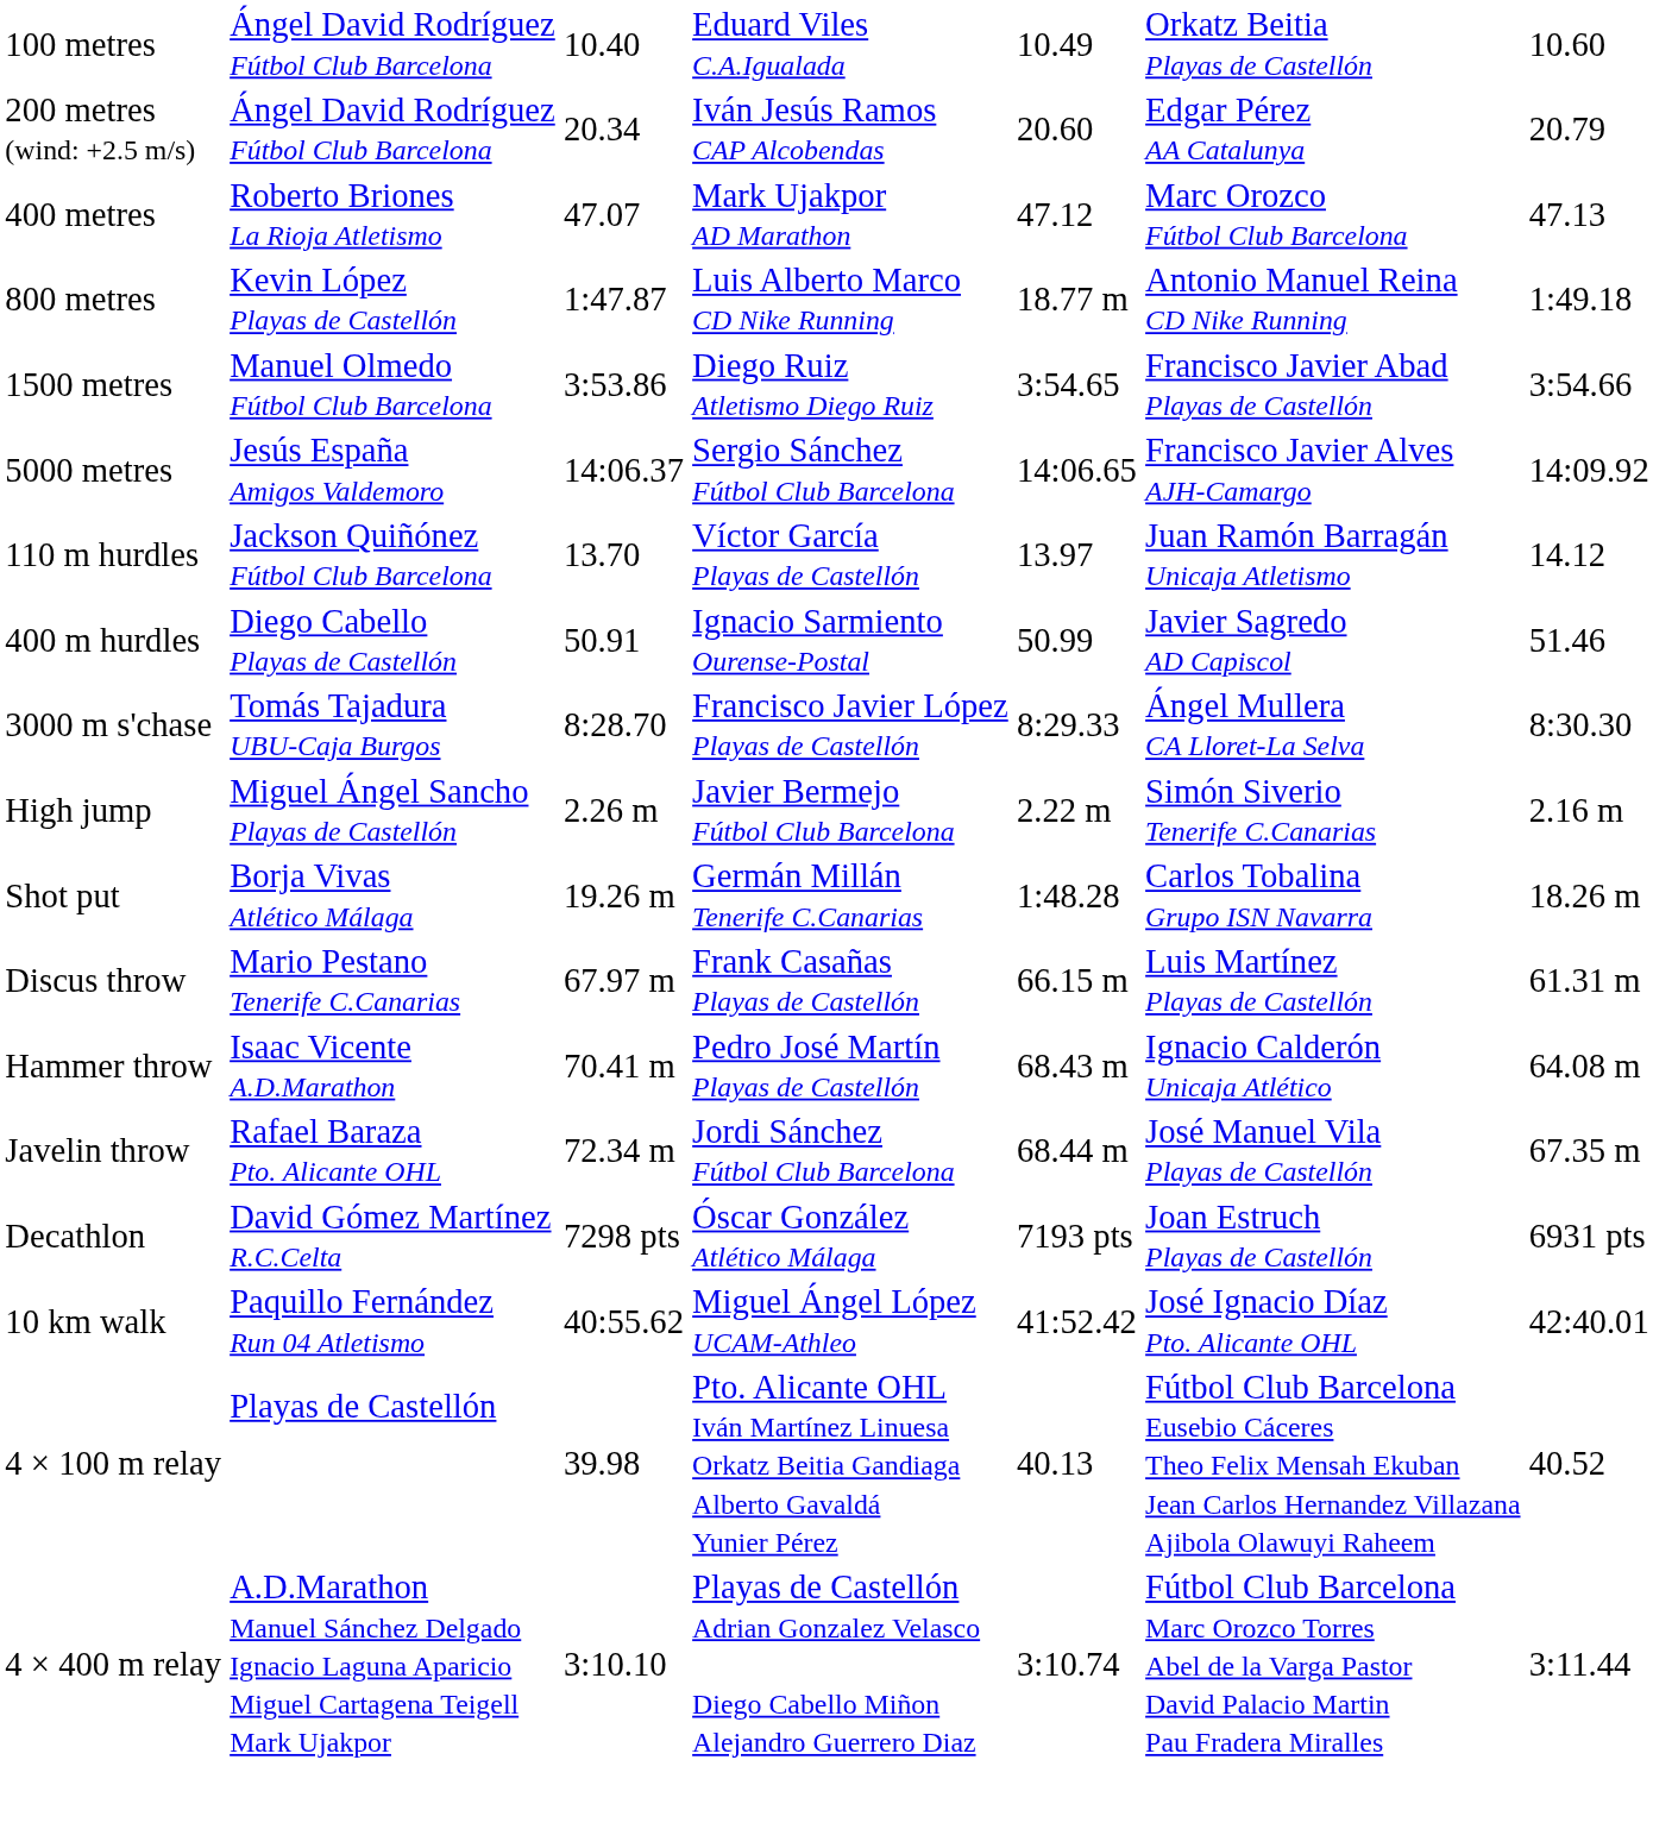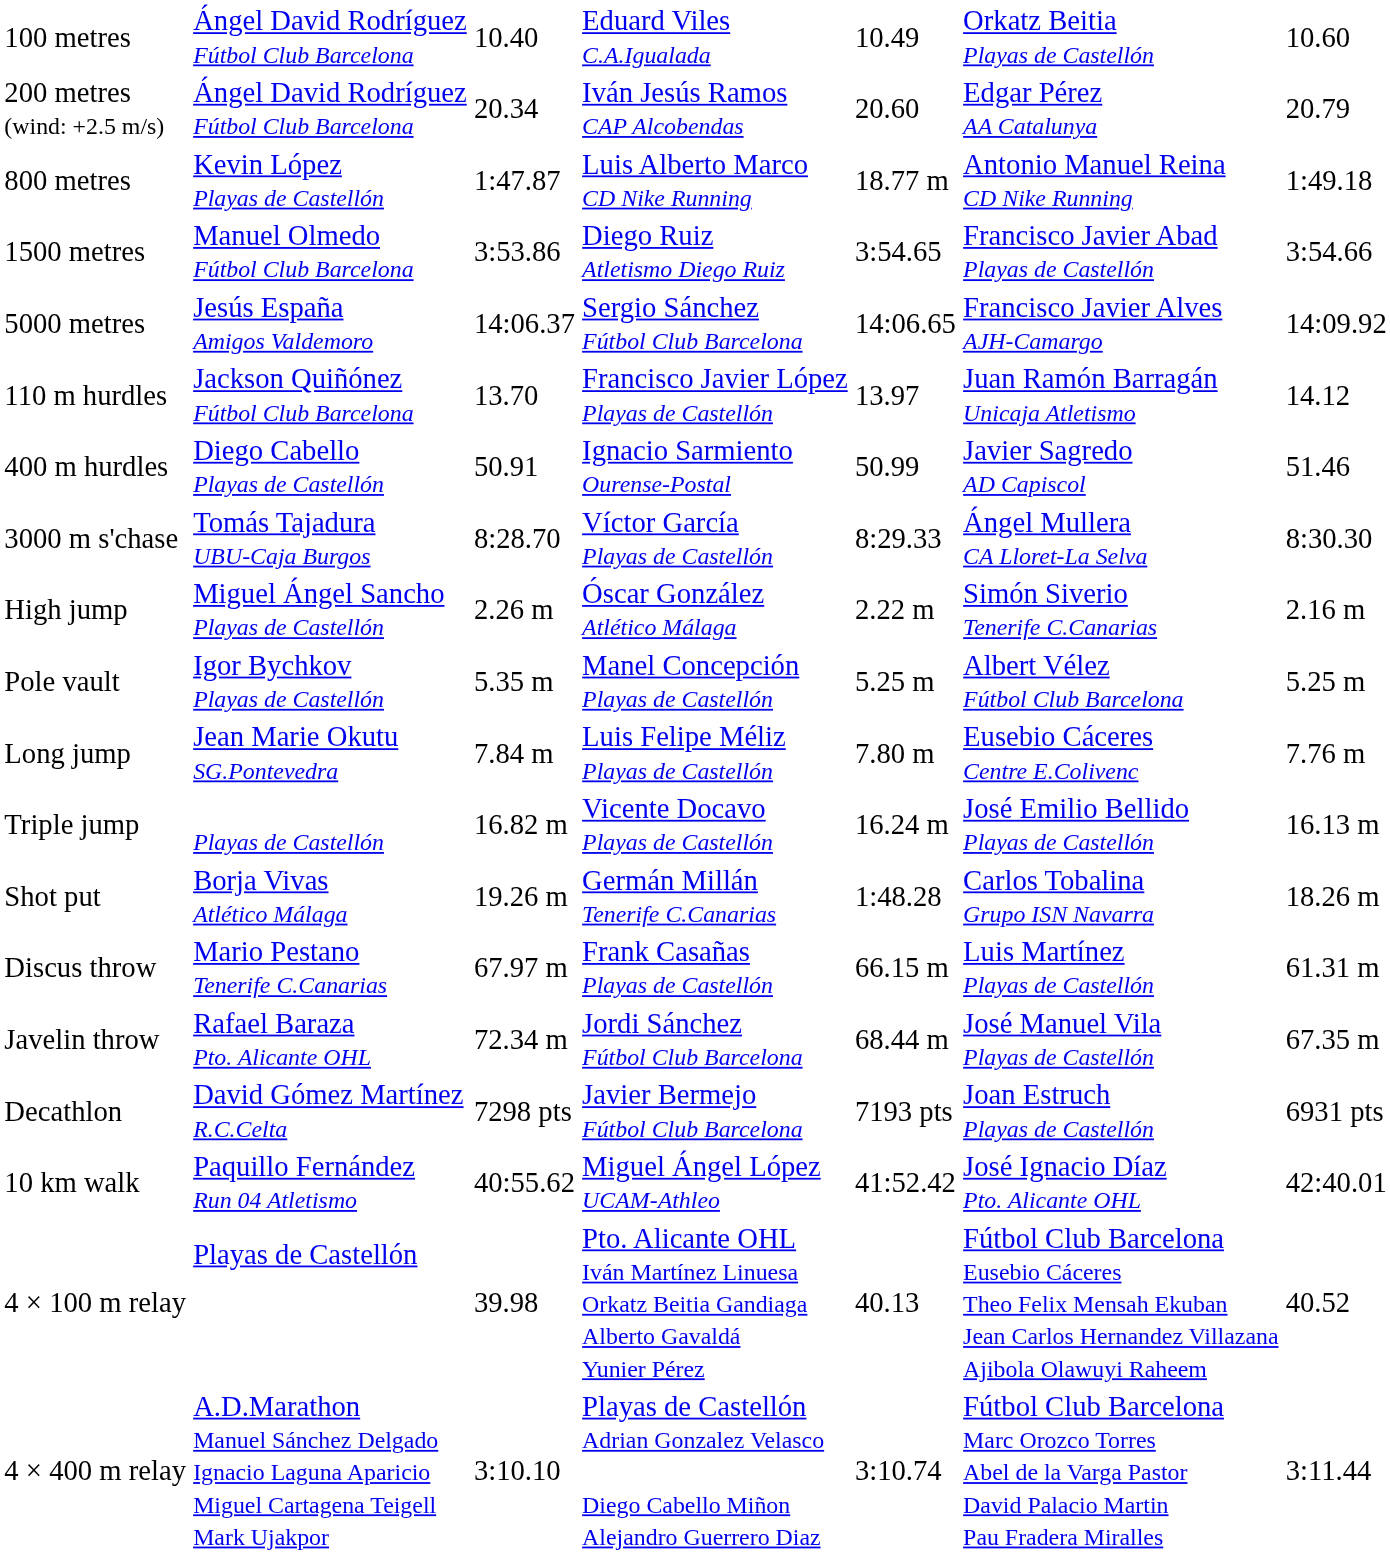- row: 400 metres | Roberto Briones La Rioja Atletismo | 47.07 | Mark Ujakpor AD Marathon | 47.12 | Marc Orozco Fútbol Club Barcelona | 47.13
110 m hurdles | column 4: Víctor García Playas de Castellón -> Francisco Javier López Playas de Castellón
3000 m s'chase | column 4: Francisco Javier López Playas de Castellón -> Víctor García Playas de Castellón
High jump | column 4: Javier Bermejo Fútbol Club Barcelona -> Óscar González Atlético Málaga
+ row: Pole vault | Igor Bychkov Playas de Castellón | 5.35 m | Manel Concepción Playas de Castellón | 5.25 m | Albert Vélez Fútbol Club Barcelona | 5.25 m
+ row: Long jump | Jean Marie Okutu SG.Pontevedra | 7.84 m | Luis Felipe Méliz Playas de Castellón | 7.80 m | Eusebio Cáceres Centre E.Colivenc | 7.76 m
+ row: Triple jump | Playas de Castellón | 16.82 m | Vicente Docavo Playas de Castellón | 16.24 m | José Emilio Bellido Playas de Castellón | 16.13 m
- row: Hammer throw | Isaac Vicente A.D.Marathon | 70.41 m | Pedro José Martín Playas de Castellón | 68.43 m | Ignacio Calderón Unicaja Atlético | 64.08 m
Decathlon | column 4: Óscar González Atlético Málaga -> Javier Bermejo Fútbol Club Barcelona
